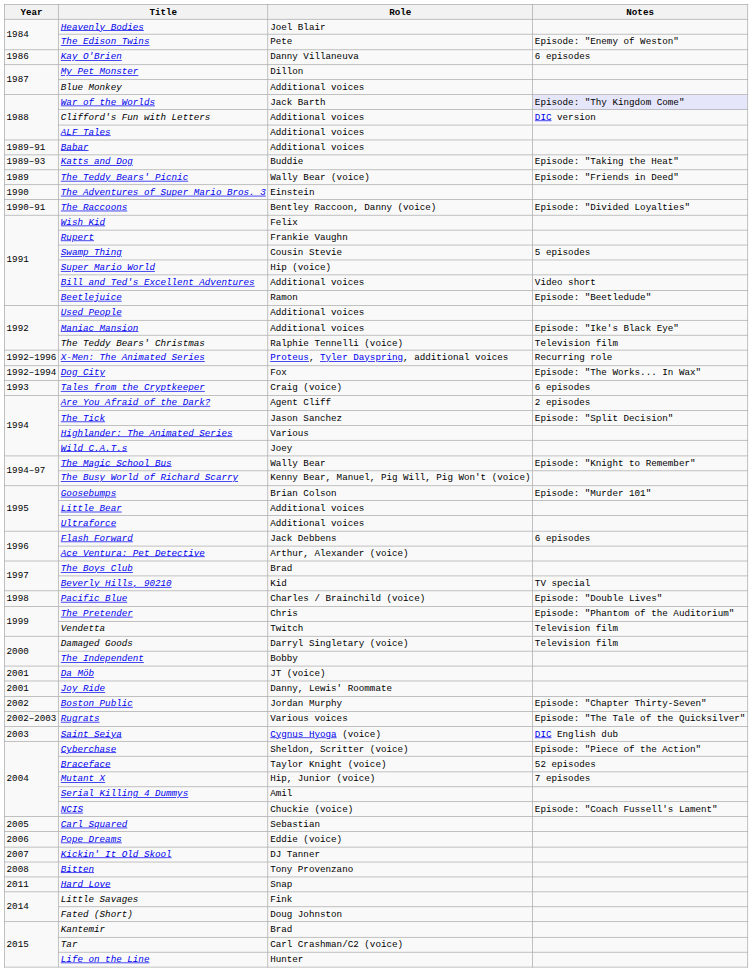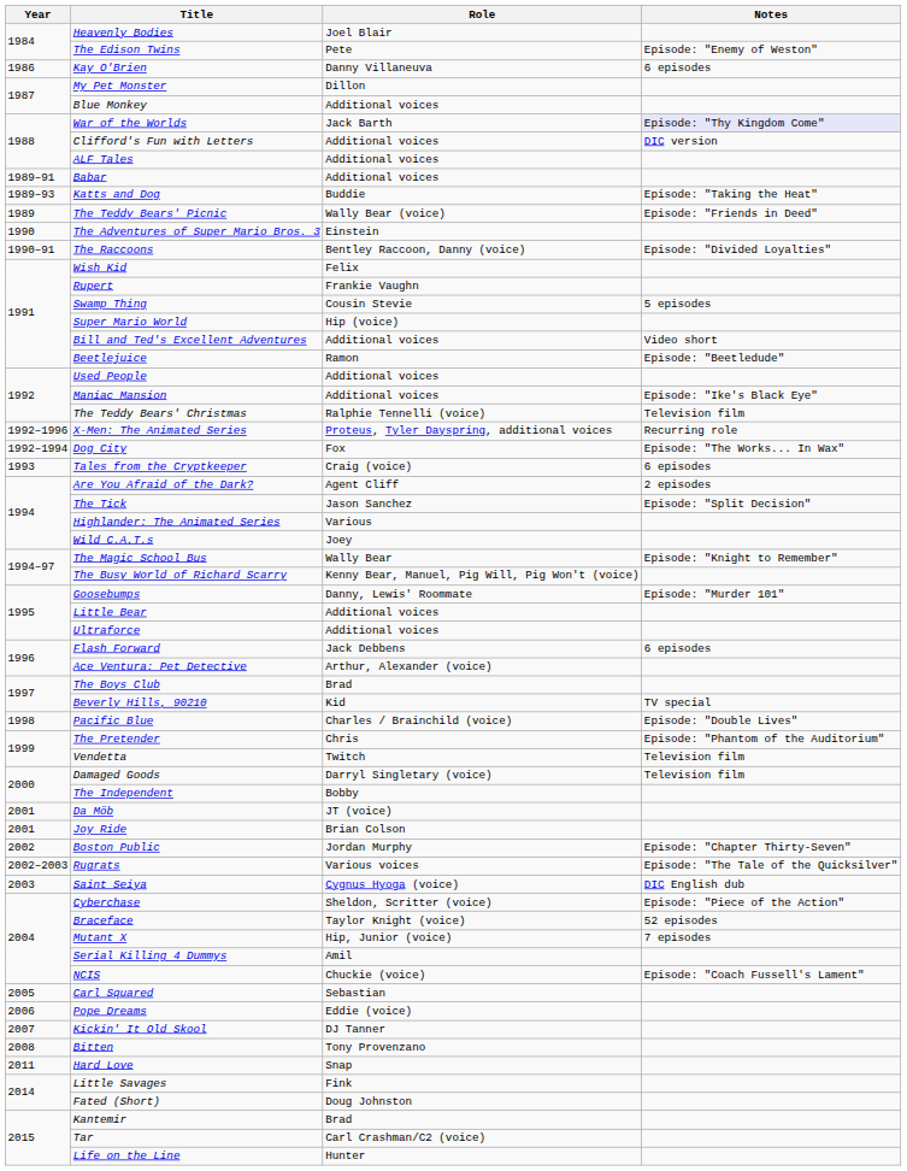Goosebumps | Role: Brian Colson -> Danny, Lewis' Roommate
Joy Ride | Role: Danny, Lewis' Roommate -> Brian Colson
